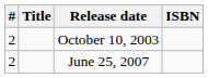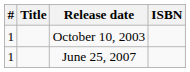October 10, 2003 | #: 2 -> 1
June 25, 2007 | #: 2 -> 1
